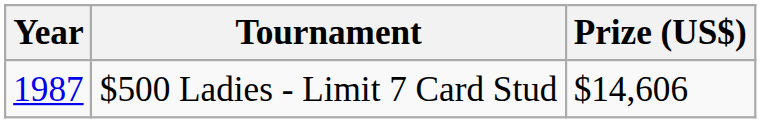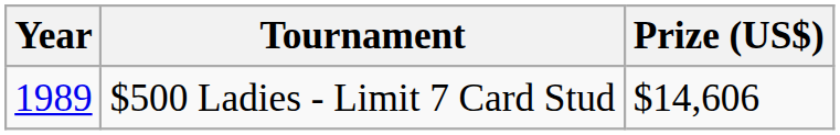$500 Ladies - Limit 7 Card Stud | Year: 1987 -> 1989
